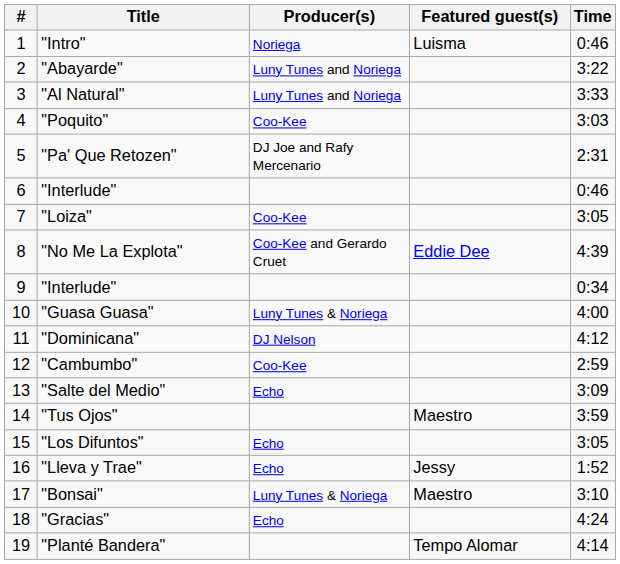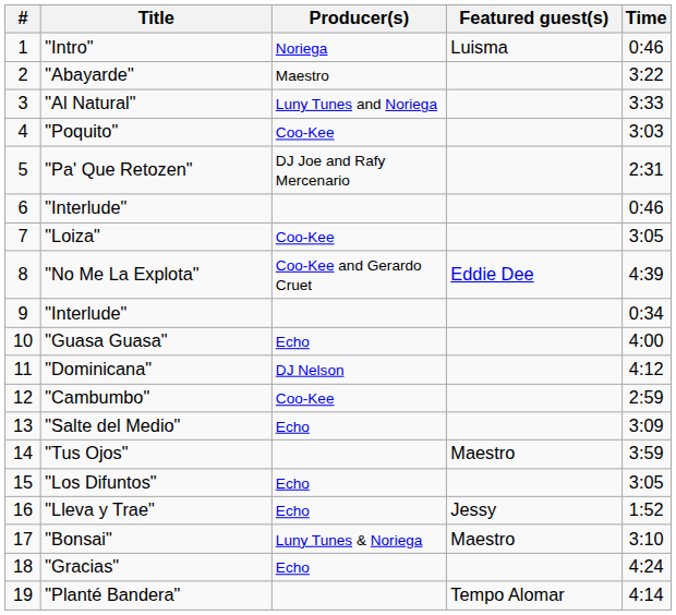"Abayarde" | Producer(s): Luny Tunes and Noriega -> Maestro
"Guasa Guasa" | Producer(s): Luny Tunes & Noriega -> Echo
